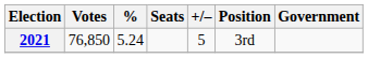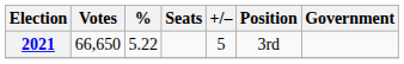2021 | Votes: 76,850 -> 66,650
2021 | %: 5.24 -> 5.22
